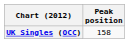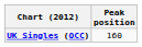UK Singles (OCC) | Peak position: 158 -> 160
